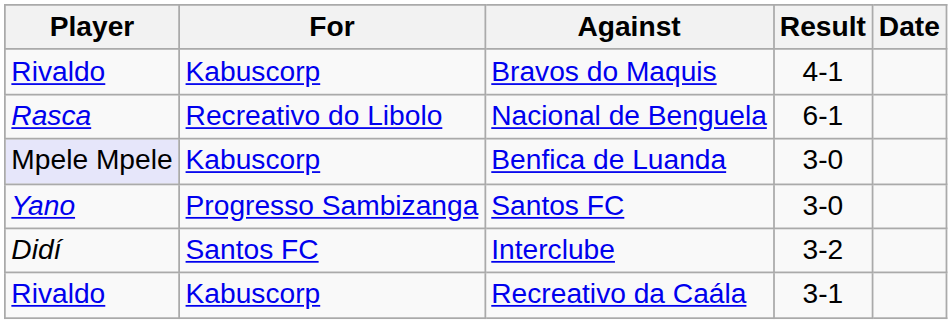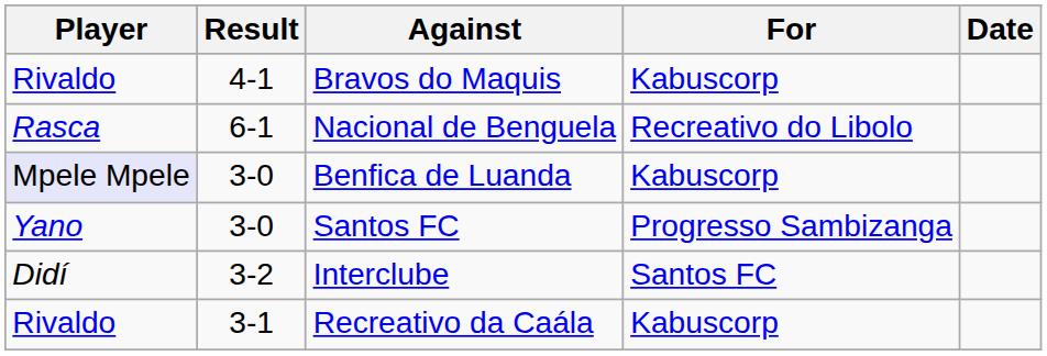columns swapped: For <-> Result
